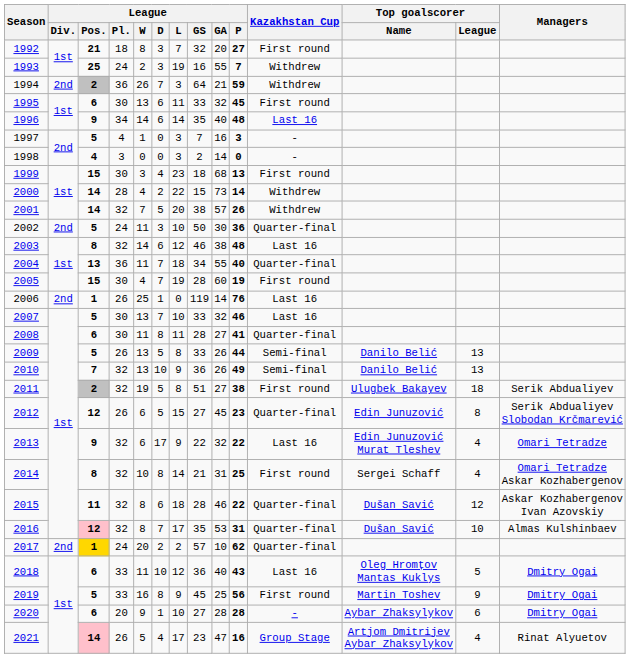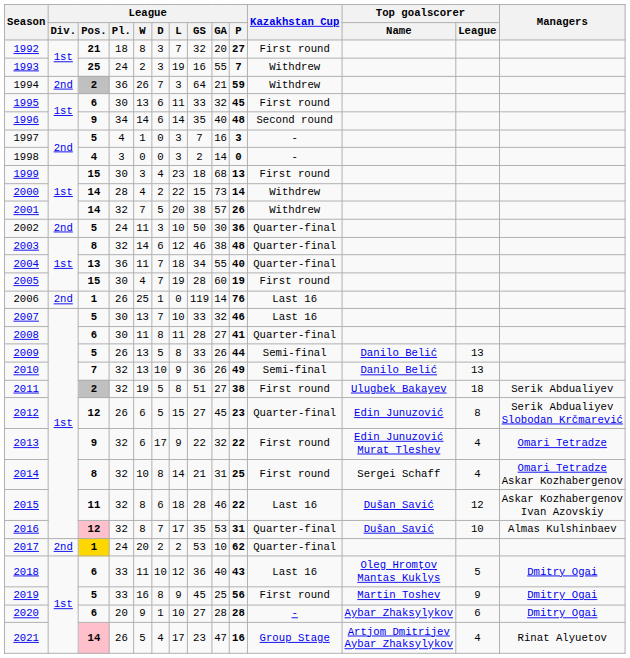1996 | Kazakhstan Cup: Last 16 -> Second round
2003 | Kazakhstan Cup: Last 16 -> Quarter-final
2013 | Kazakhstan Cup: Last 16 -> First round
2015 | Kazakhstan Cup: Quarter-final -> Last 16
2017 | League / GS: 57 -> 53
